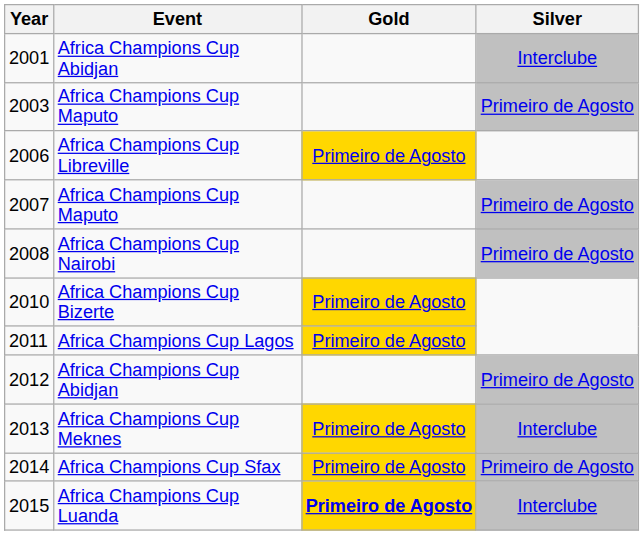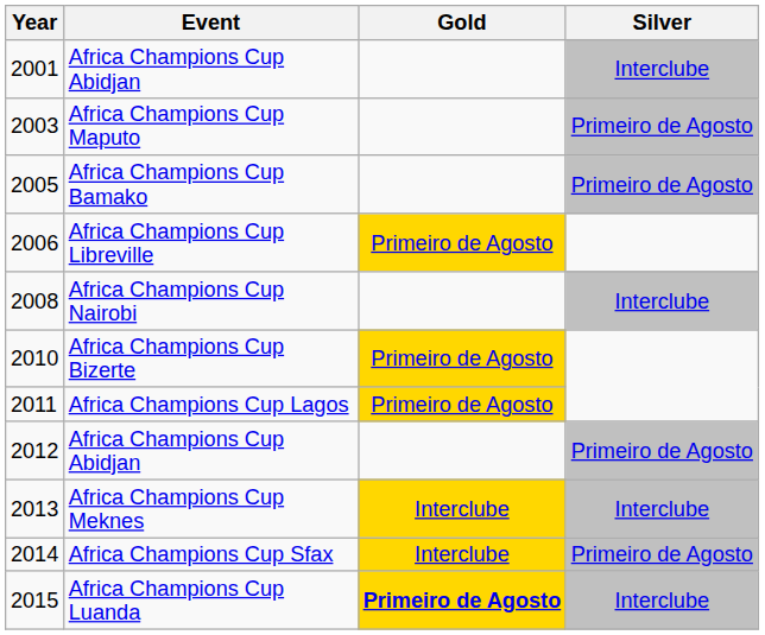+ row: 2005 | Africa Champions Cup Bamako | Primeiro de Agosto
- row: 2007 | Africa Champions Cup Maputo | Primeiro de Agosto
2008 | Silver: Primeiro de Agosto -> Interclube
2013 | Gold: Primeiro de Agosto -> Interclube
2014 | Gold: Primeiro de Agosto -> Interclube
